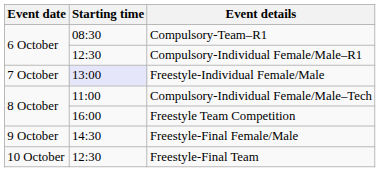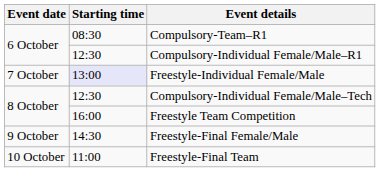Compulsory-Individual Female/Male–Tech | Starting time: 11:00 -> 12:30
Freestyle-Final Team | Starting time: 12:30 -> 11:00
